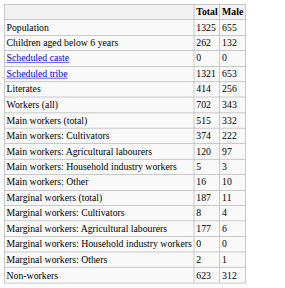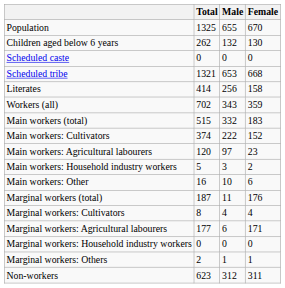+ column: Female | 670 | 130 | 0 | 668 | 158 | 359 | 183 | 152 | 23 | 2 | 6 | 176 | 4 | 171 | 0 | 1 | 311
